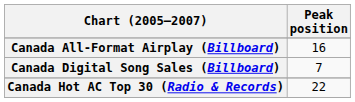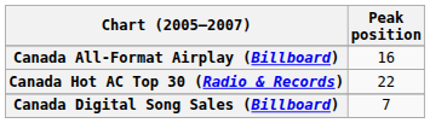rows swapped: Canada Digital Song Sales (Billboard) <-> Canada Hot AC Top 30 (Radio & Records)
